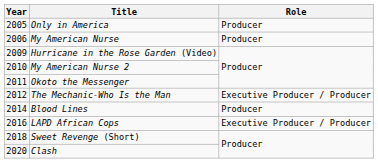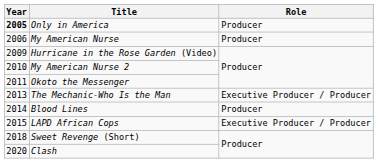Only in America | Year: normal -> bold
The Mechanic-Who Is the Man | Year: 2012 -> 2013
LAPD African Cops | Year: 2016 -> 2015
